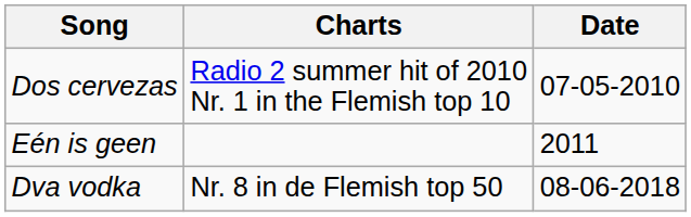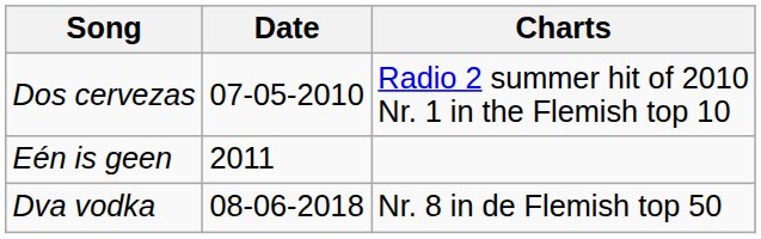columns swapped: Date <-> Charts
